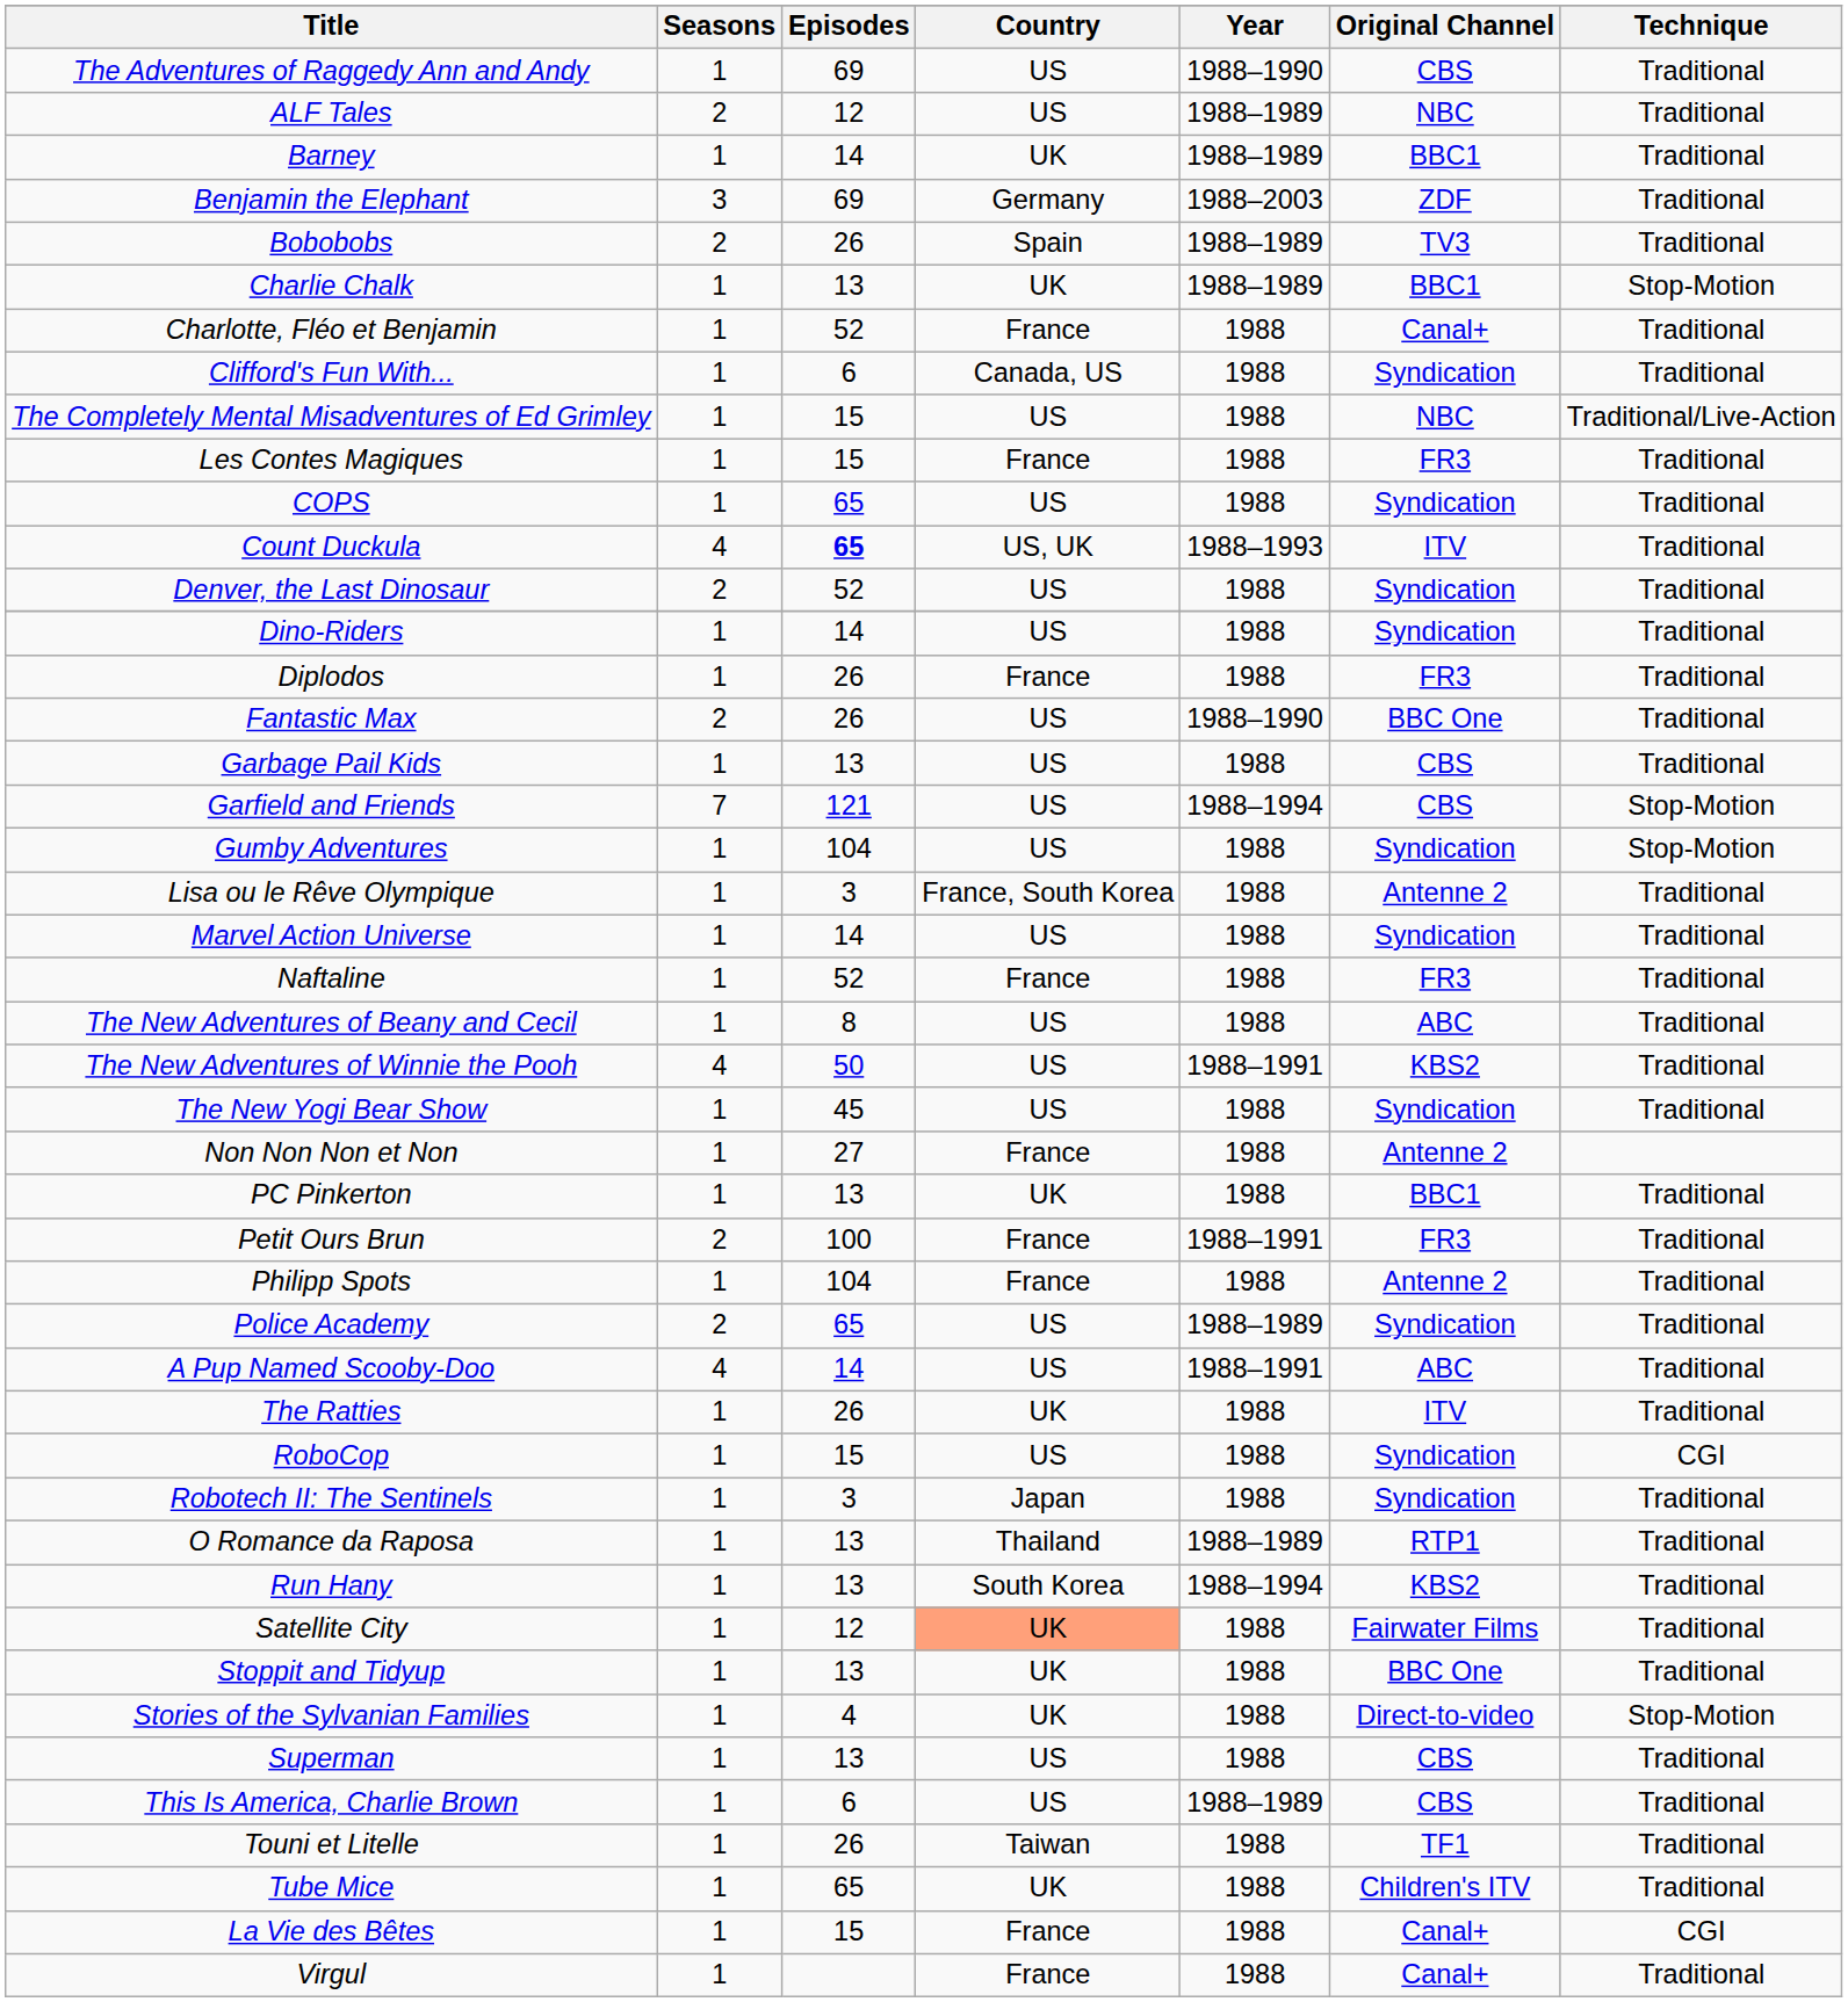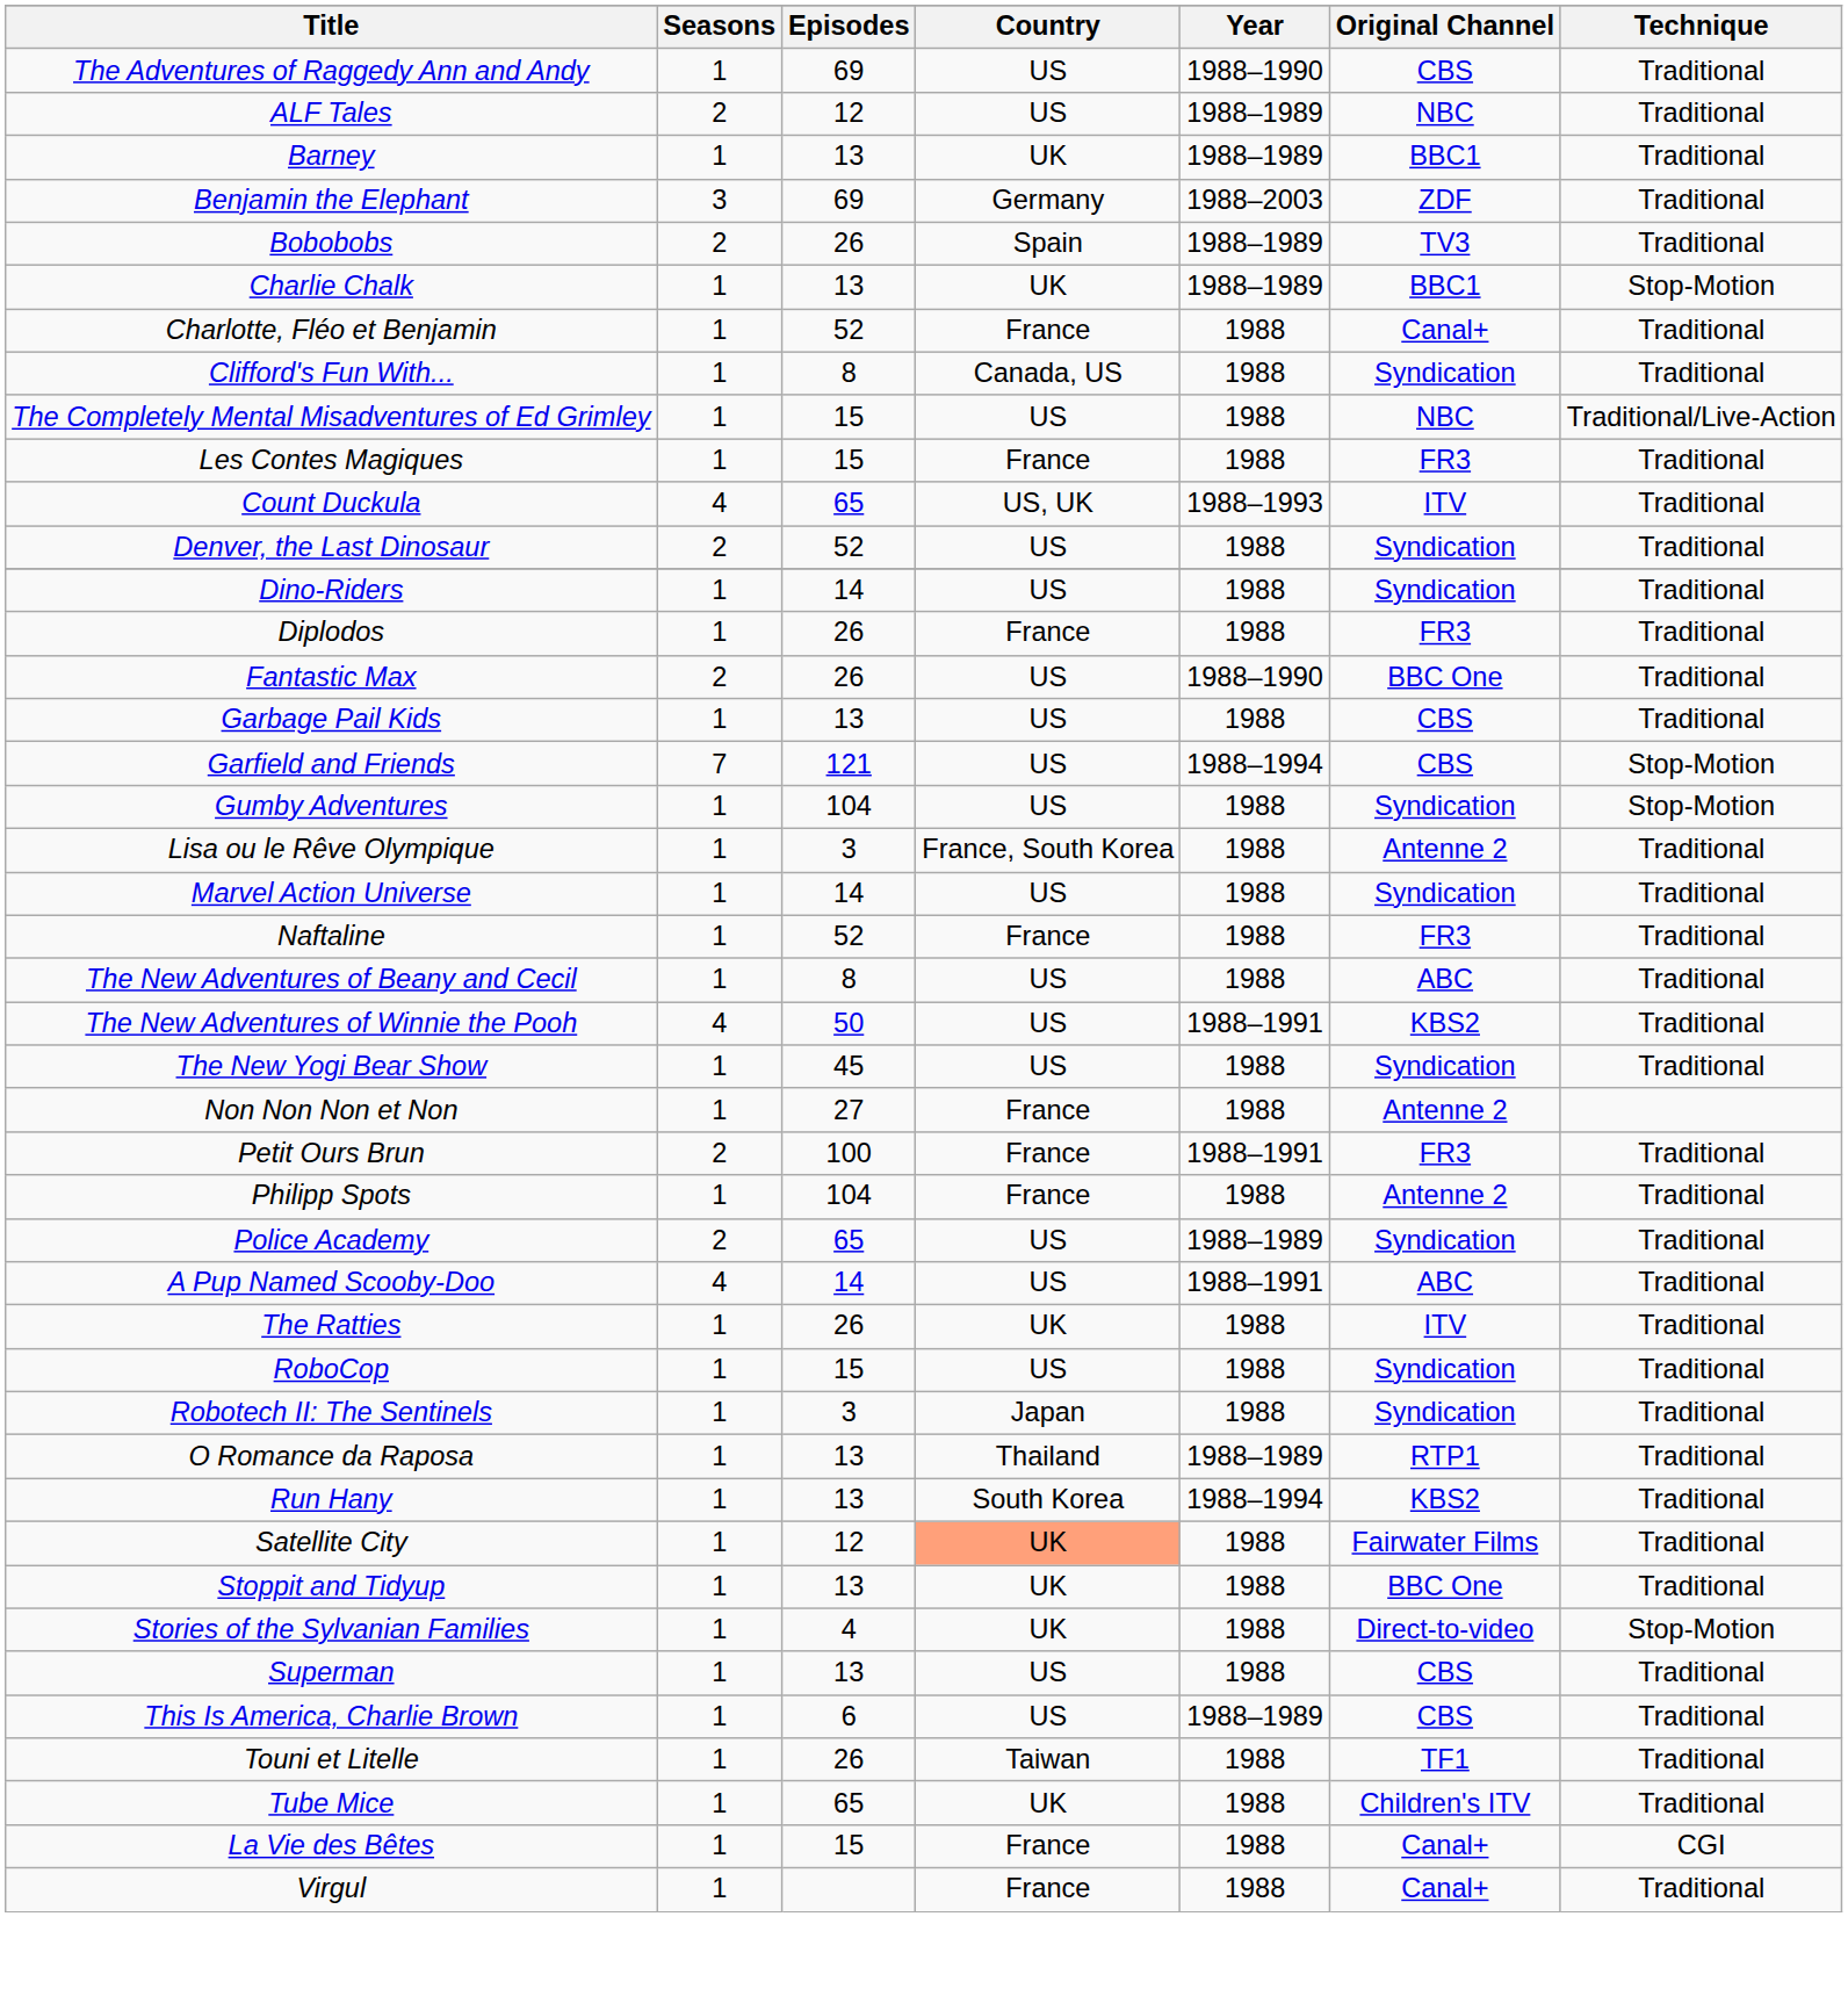Barney | Episodes: 14 -> 13
Clifford's Fun With... | Episodes: 6 -> 8
- row: COPS | 1 | 65 | US | 1988 | Syndication | Traditional
Count Duckula | Episodes: bold -> normal
- row: PC Pinkerton | 1 | 13 | UK | 1988 | BBC1 | Traditional
RoboCop | Technique: CGI -> Traditional
